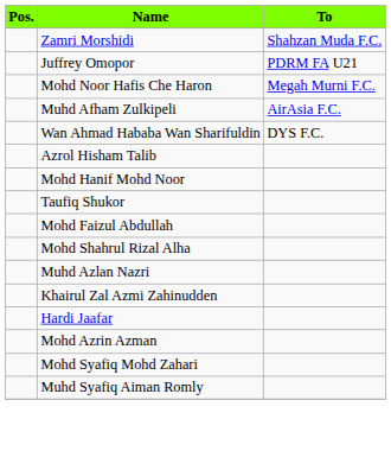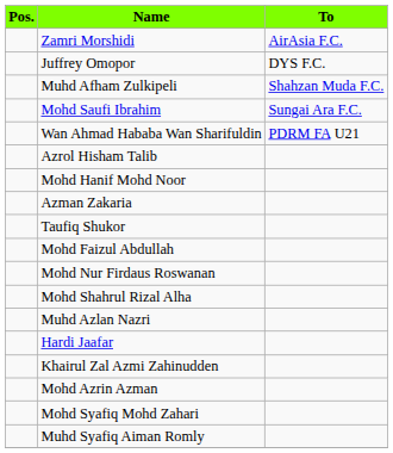Zamri Morshidi | To: Shahzan Muda F.C. -> AirAsia F.C.
Juffrey Omopor | To: PDRM FA U21 -> DYS F.C.
- row: Mohd Noor Hafis Che Haron | Megah Murni F.C.
Muhd Afham Zulkipeli | To: AirAsia F.C. -> Shahzan Muda F.C.
+ row: Mohd Saufi Ibrahim | Sungai Ara F.C.
Wan Ahmad Hababa Wan Sharifuldin | To: DYS F.C. -> PDRM FA U21
+ row: Azman Zakaria
+ row: Mohd Nur Firdaus Roswanan
rows swapped: Hardi Jaafar <-> Khairul Zal Azmi Zahinudden
